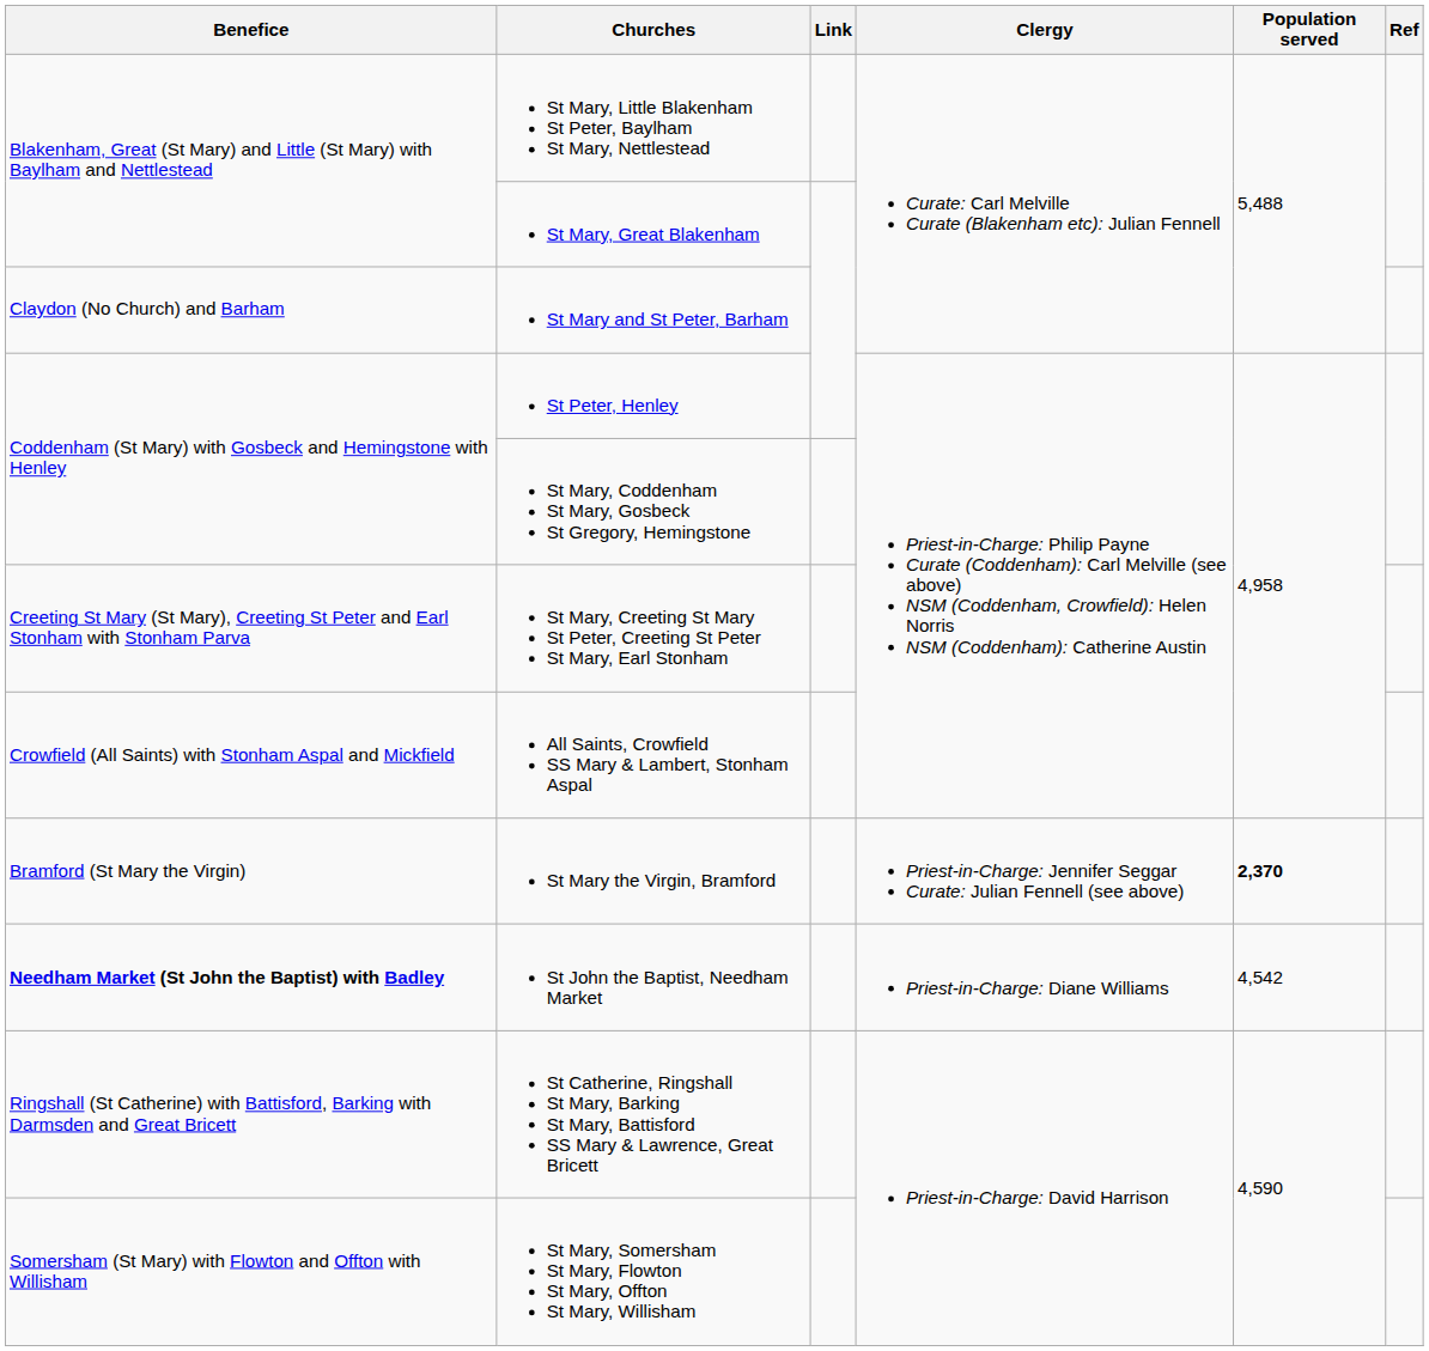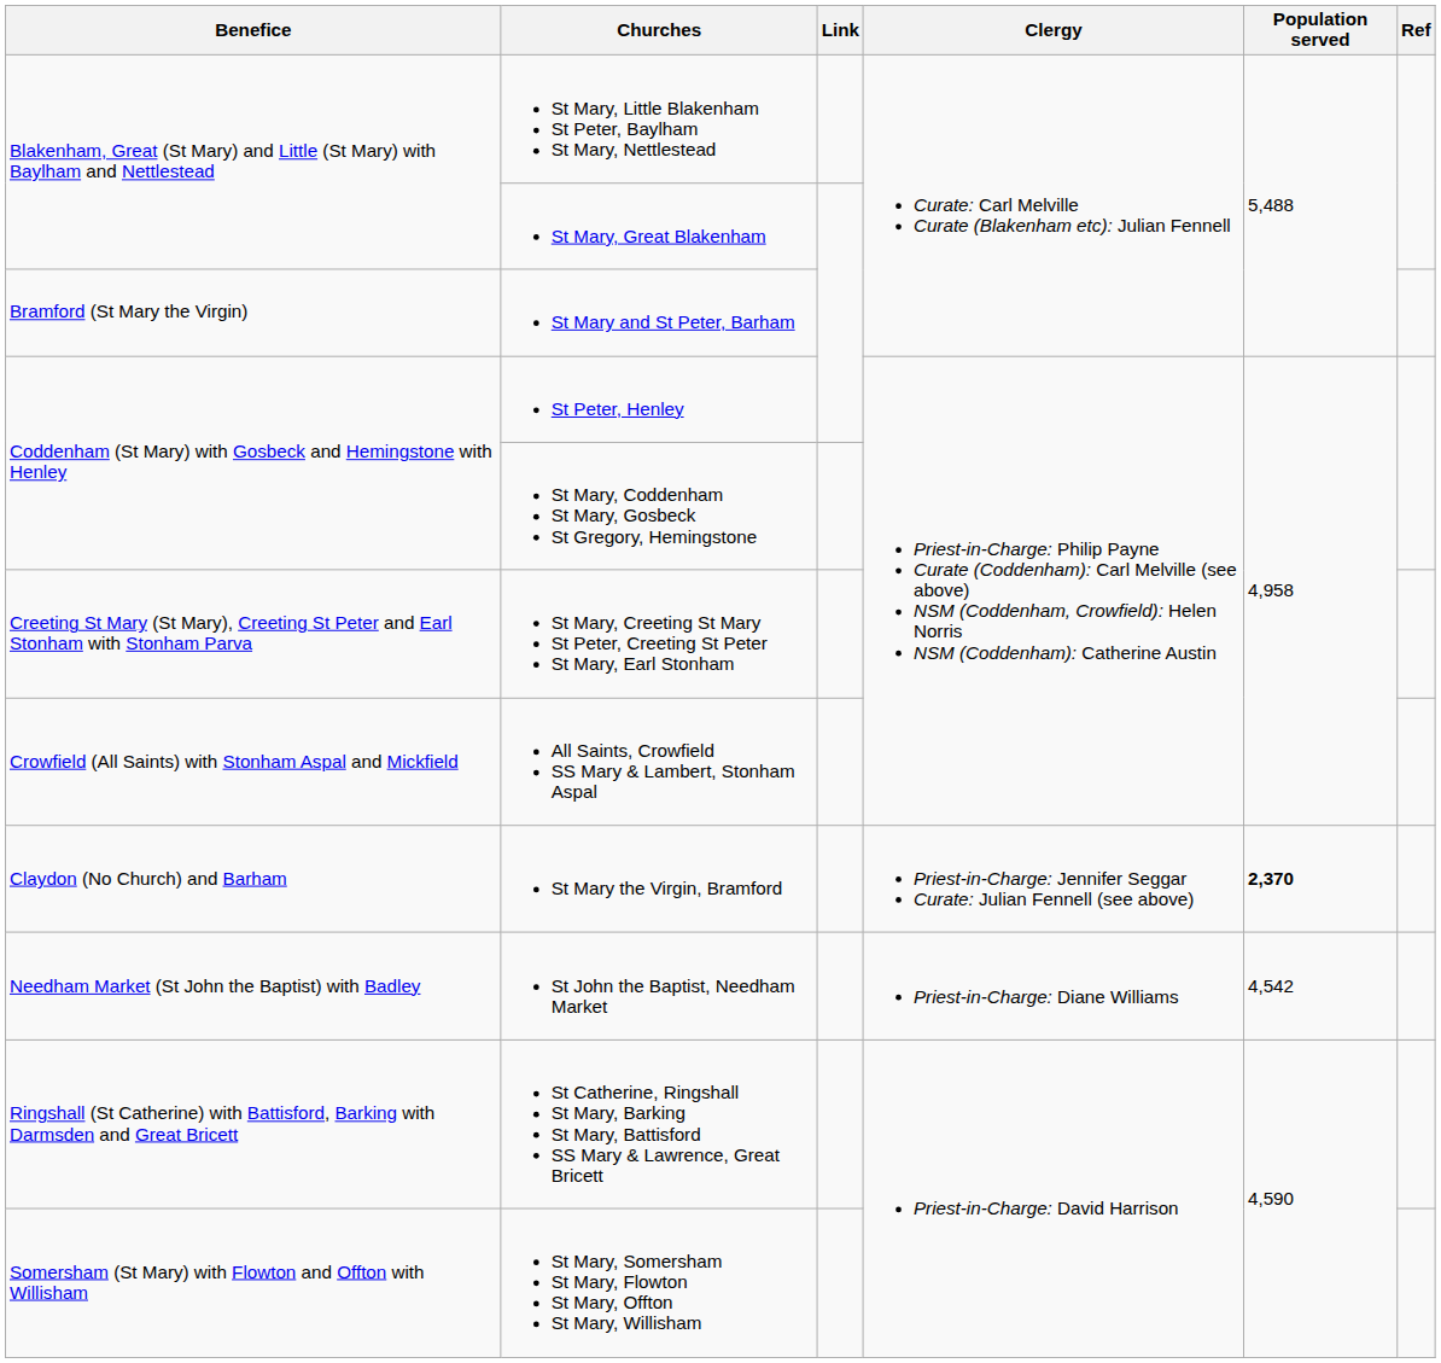St Mary and St Peter, Barham | Benefice: Claydon (No Church) and Barham -> Bramford (St Mary the Virgin)
St Mary the Virgin, Bramford | Benefice: Bramford (St Mary the Virgin) -> Claydon (No Church) and Barham
St John the Baptist, Needham Market | Benefice: bold -> normal
